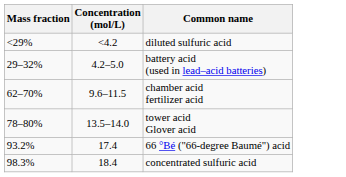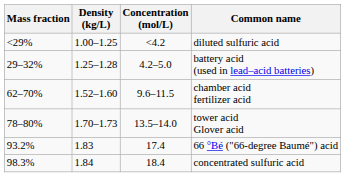+ column: Density (kg/L) | 1.00–1.25 | 1.25–1.28 | 1.52–1.60 | 1.70–1.73 | 1.83 | 1.84
